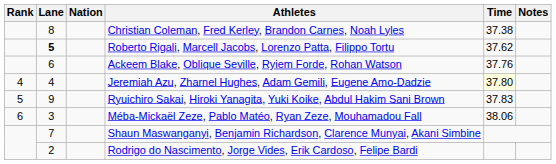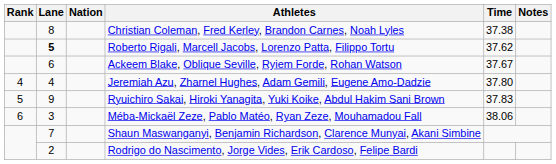Ackeem Blake, Oblique Seville, Ryiem Forde, Rohan Watson | Time: 37.76 -> 37.67
Jeremiah Azu, Zharnel Hughes, Adam Gemili, Eugene Amo-Dadzie | Time: lightyellow background -> no background
